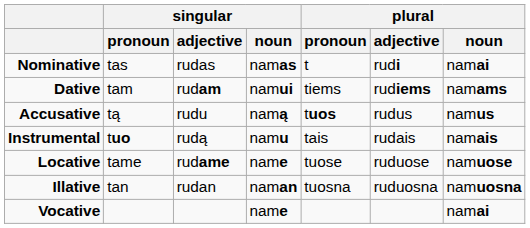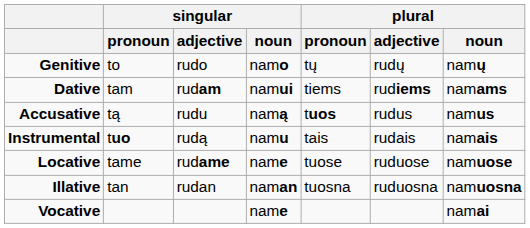- row: Nominative | tas | rudas | namas | t | rudi | namai
+ row: Genitive | to | rudo | namo | tų | rudų | namų
